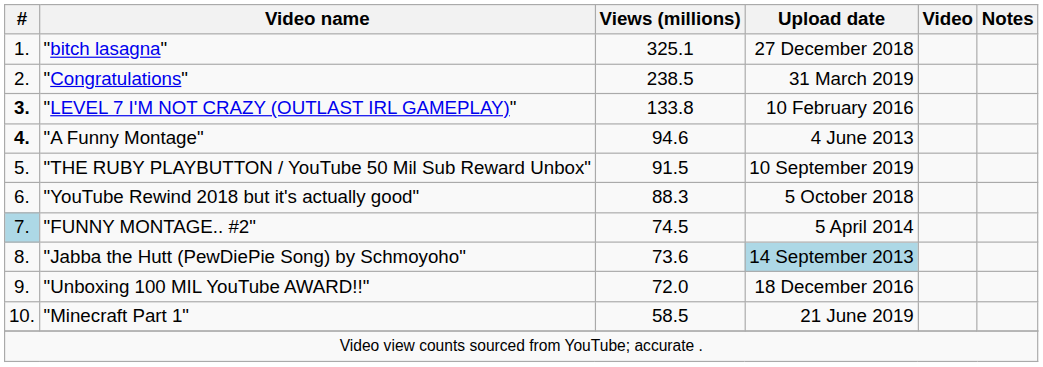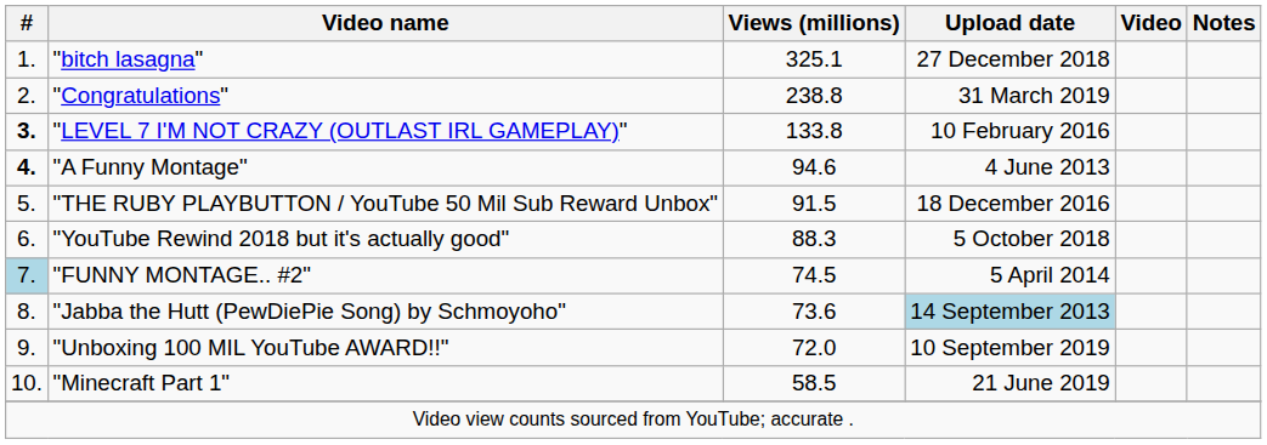"Congratulations" | Views (millions): 238.5 -> 238.8
"THE RUBY PLAYBUTTON / YouTube 50 Mil Sub Reward Unbox" | Upload date: 10 September 2019 -> 18 December 2016
"Unboxing 100 MIL YouTube AWARD!!" | Upload date: 18 December 2016 -> 10 September 2019
